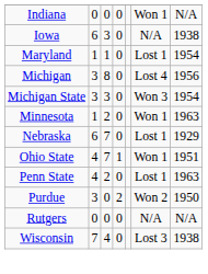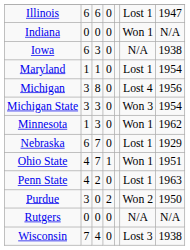+ row: Illinois | 6 | 6 | 0 | Lost 1 | 1947
Minnesota | column 3: 2 -> 3
Minnesota | column 7: 1963 -> 1962
